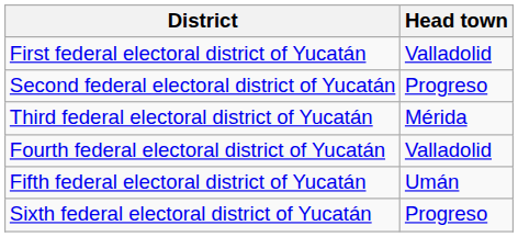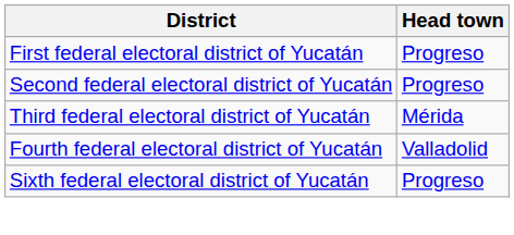First federal electoral district of Yucatán | Head town: Valladolid -> Progreso
- row: Fifth federal electoral district of Yucatán | Umán
